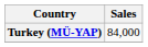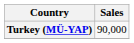Turkey (MÜ-YAP) | Sales: 84,000 -> 90,000
